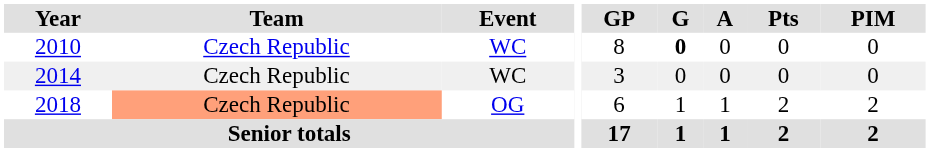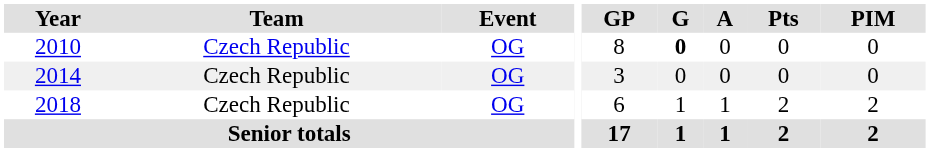2010 | Event: WC -> OG
2014 | Event: WC -> OG
2018 | Team: lightsalmon background -> no background
